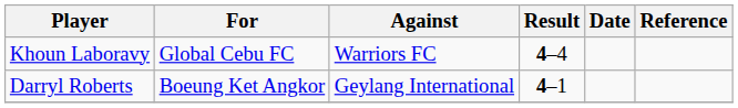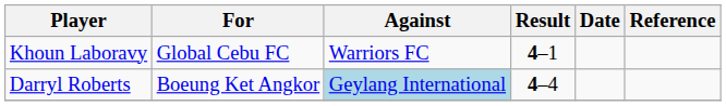Khoun Laboravy | Result: 4–4 -> 4–1
Darryl Roberts | Against: no background -> lightblue background
Darryl Roberts | Result: 4–1 -> 4–4
